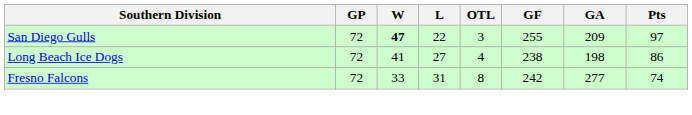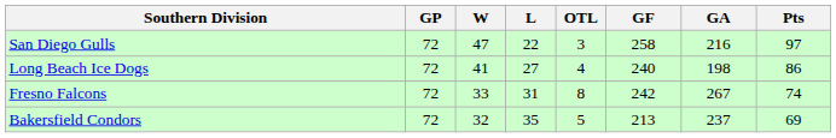San Diego Gulls | W: bold -> normal
San Diego Gulls | GF: 255 -> 258
San Diego Gulls | GA: 209 -> 216
Long Beach Ice Dogs | GF: 238 -> 240
Fresno Falcons | GA: 277 -> 267
+ row: Bakersfield Condors | 72 | 32 | 35 | 5 | 213 | 237 | 69
